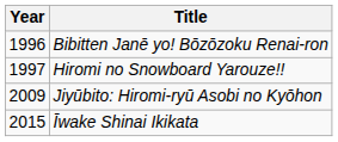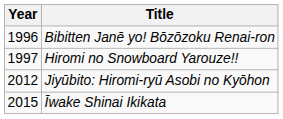Jiyūbito: Hiromi-ryū Asobi no Kyōhon | Year: 2009 -> 2012
